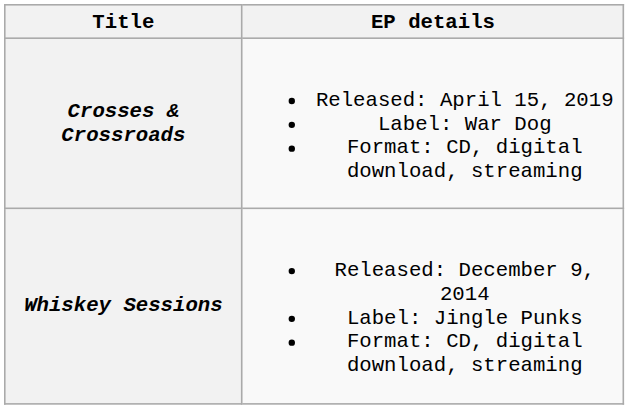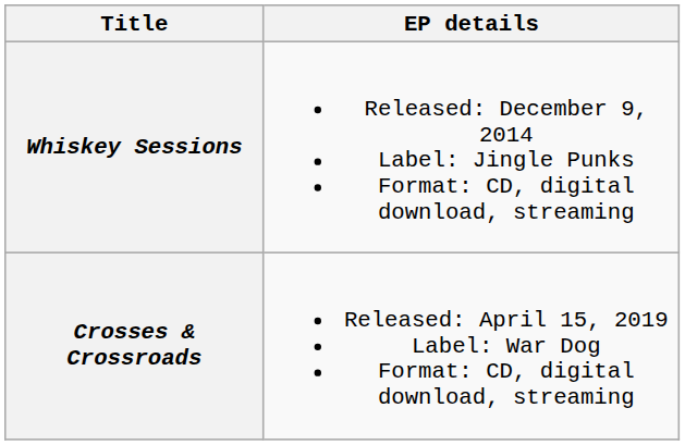rows swapped: Whiskey Sessions <-> Crosses & Crossroads
